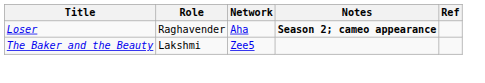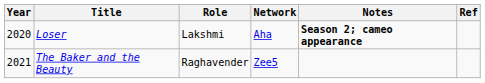+ column: Year | 2020 | 2021
Loser | Role: Raghavender -> Lakshmi
The Baker and the Beauty | Role: Lakshmi -> Raghavender
